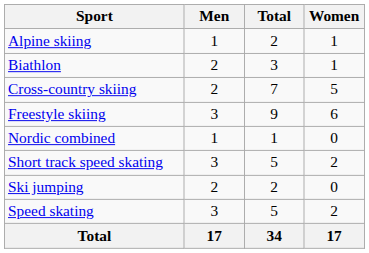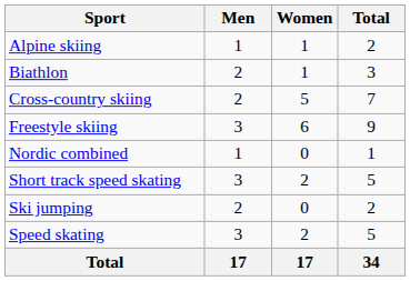columns swapped: Women <-> Total
